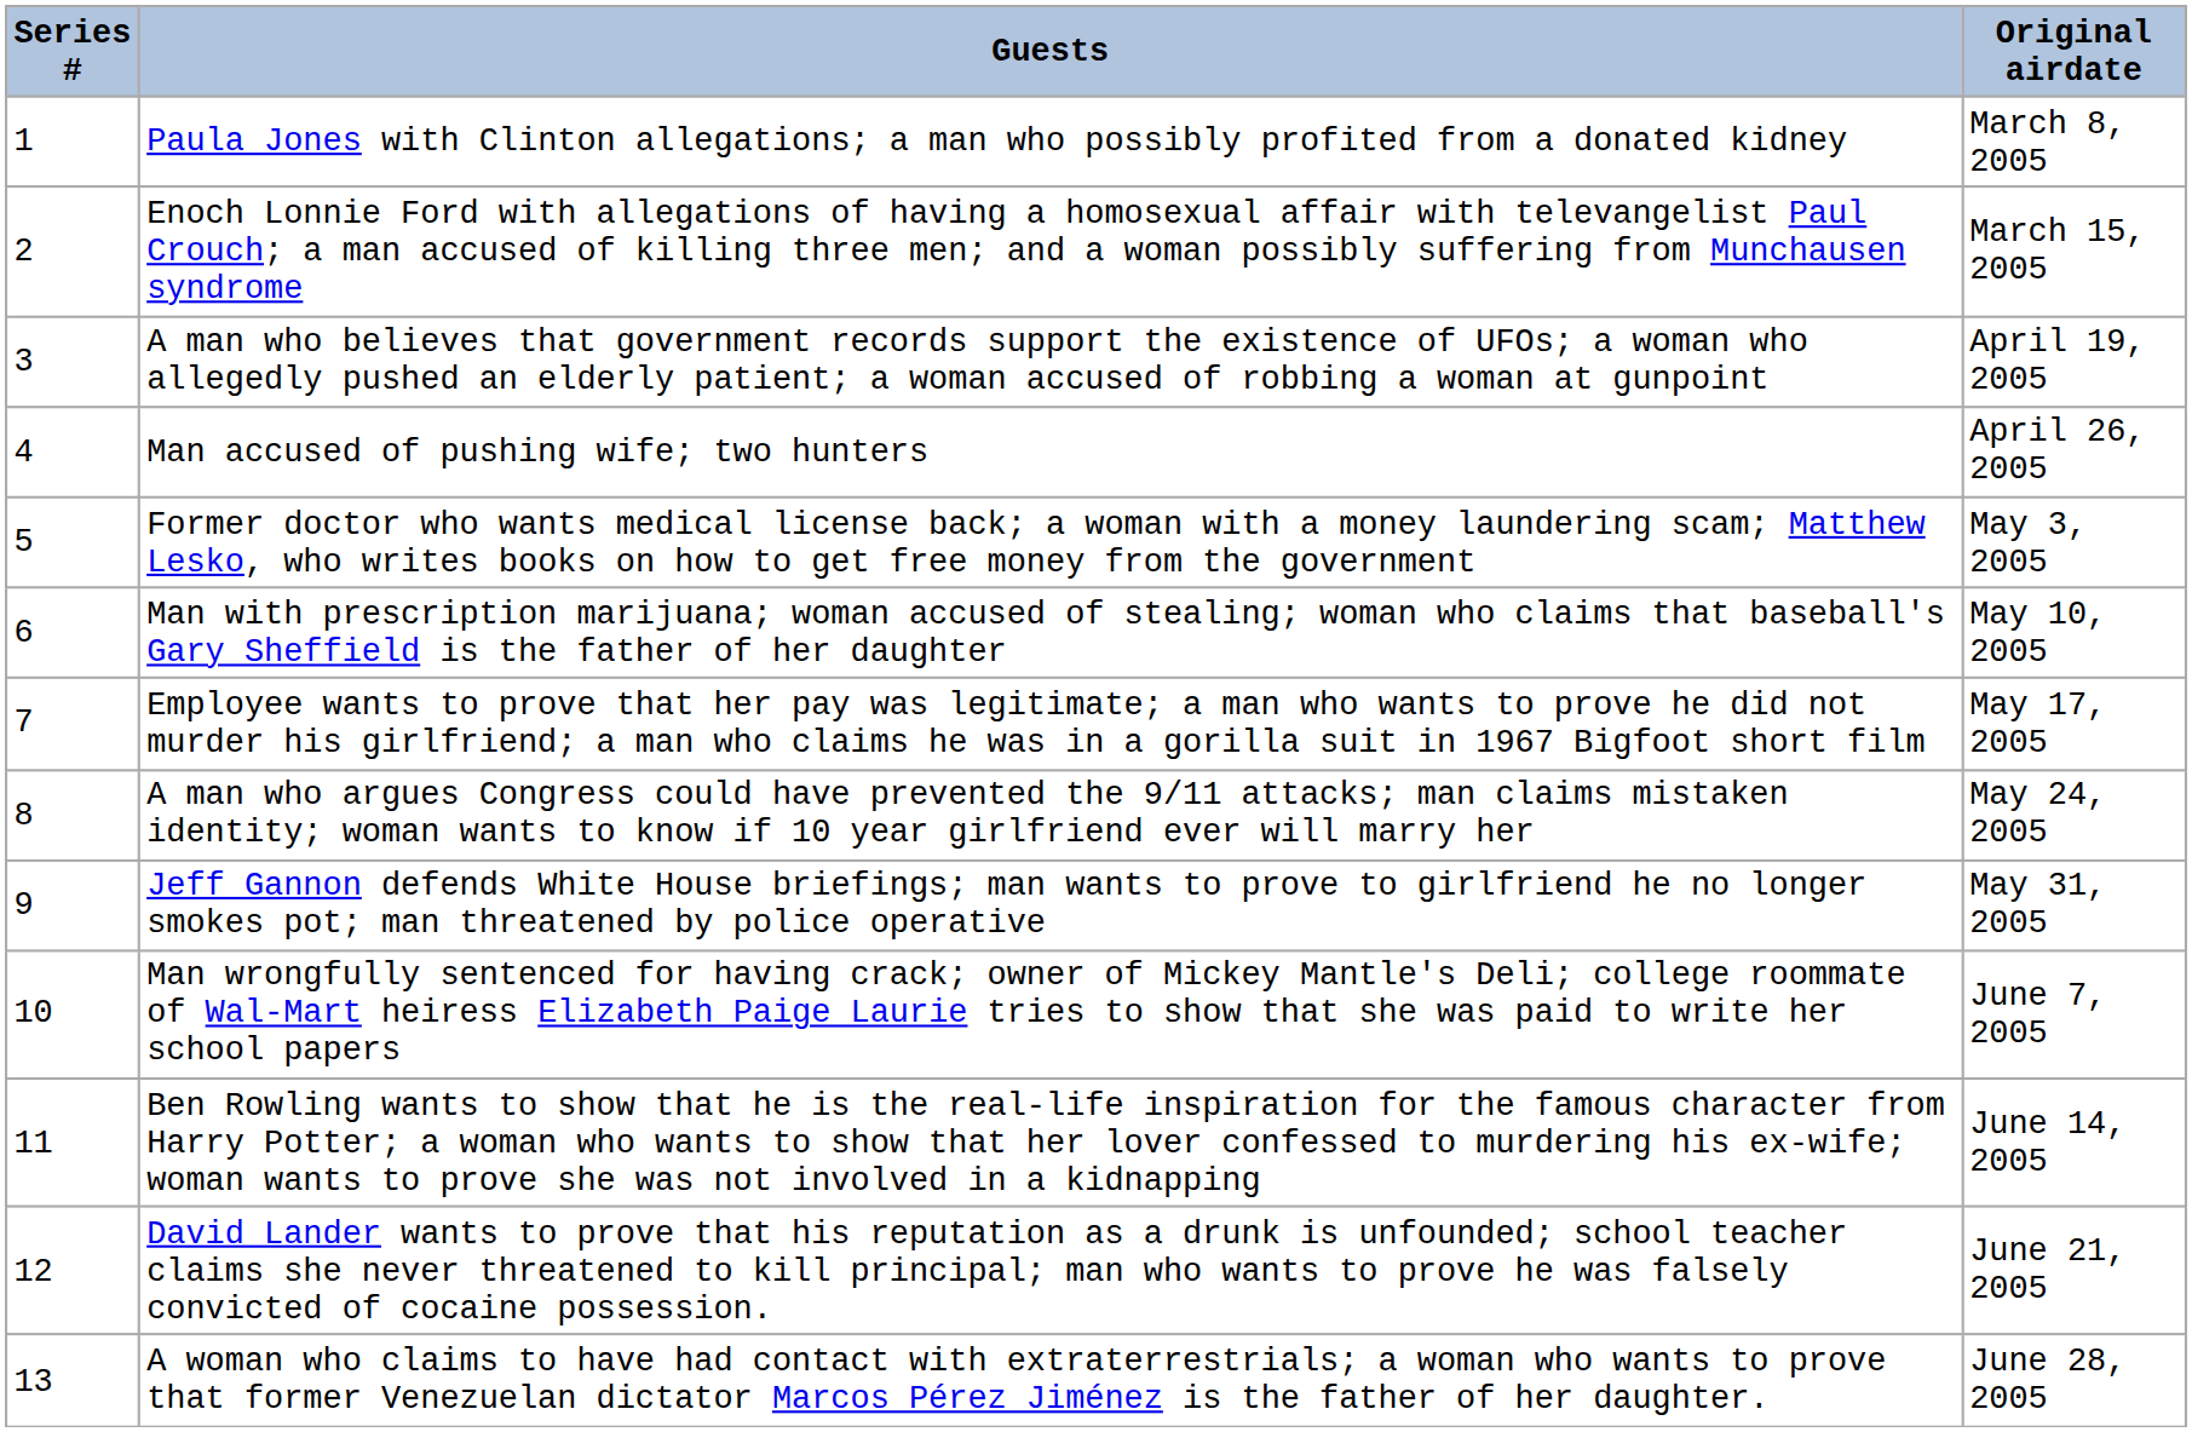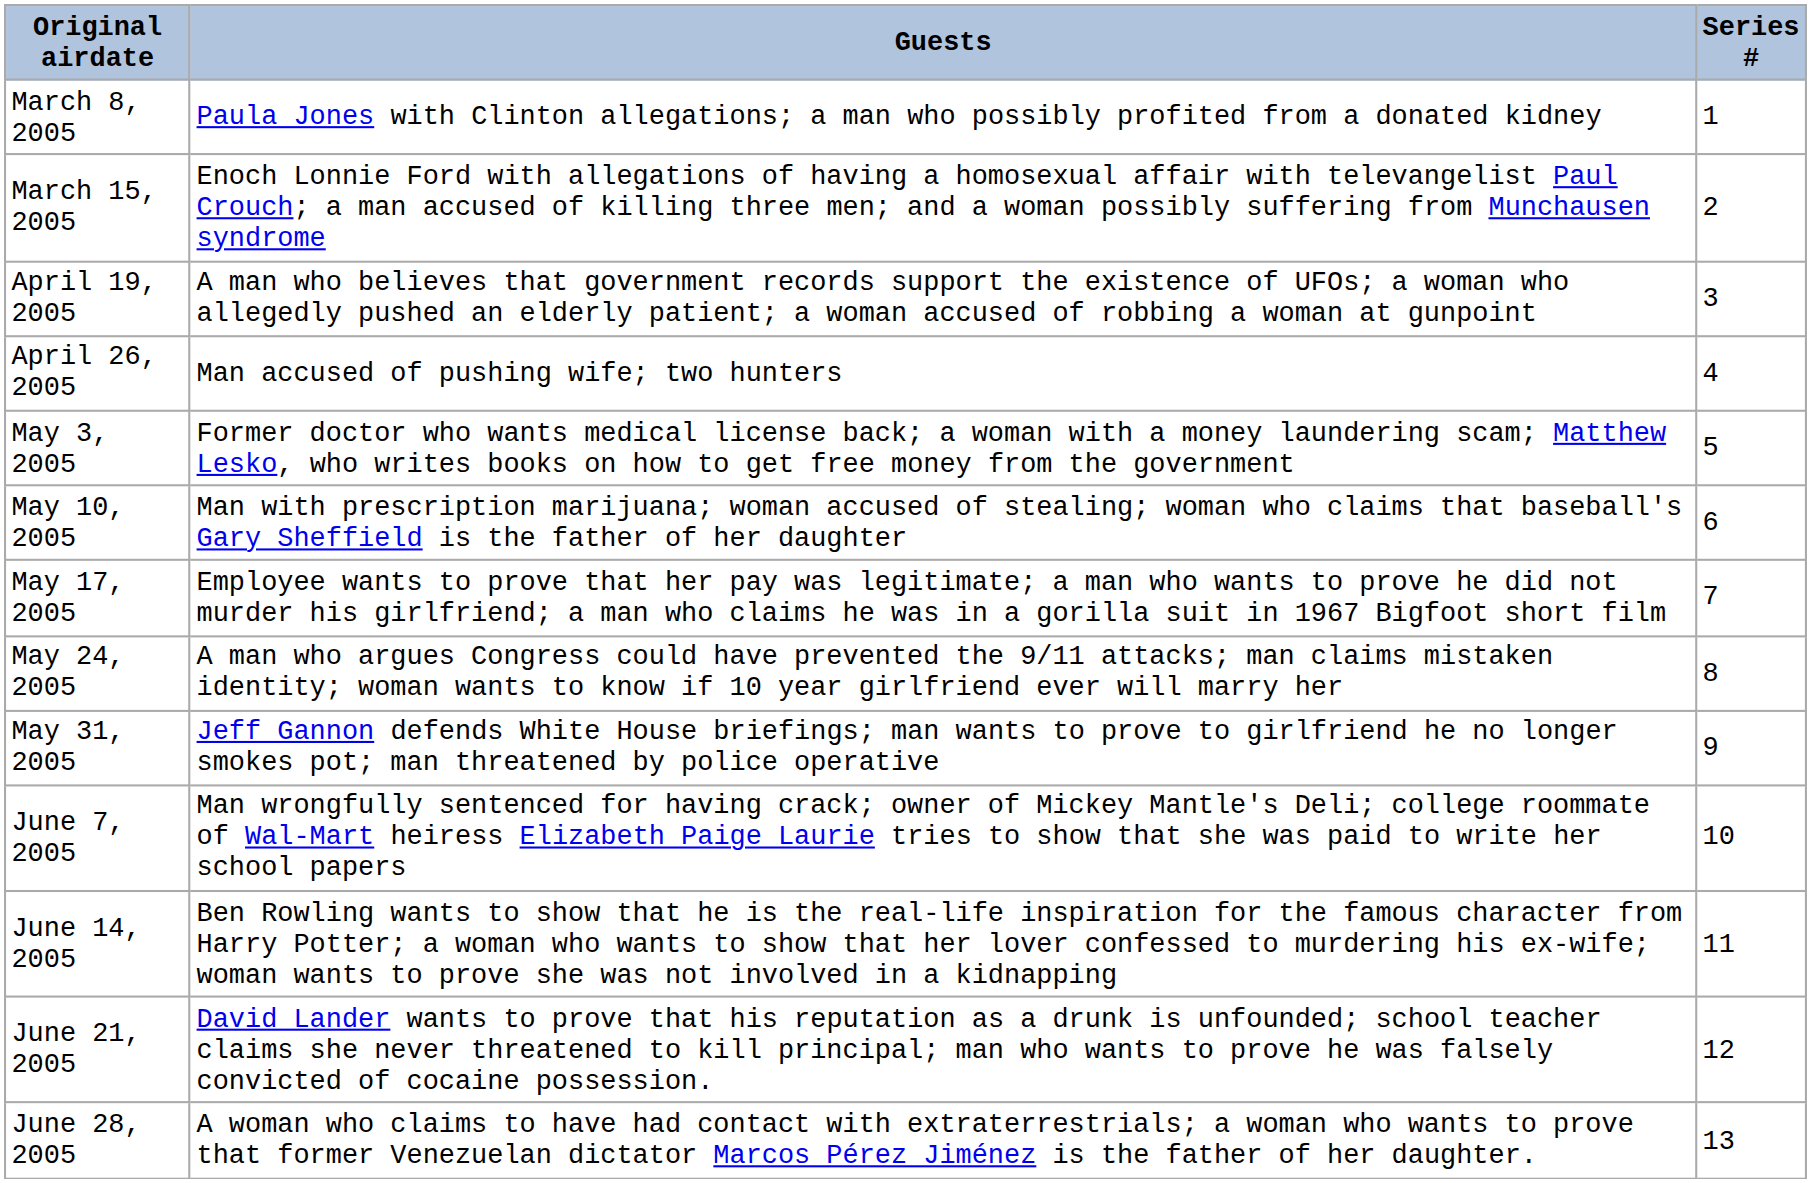columns swapped: Series # <-> Original airdate
